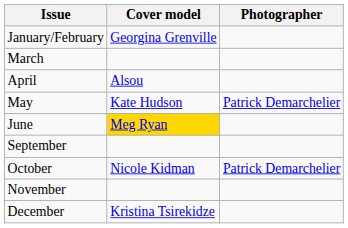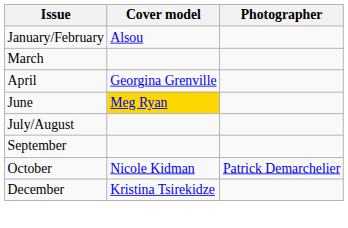January/February | Cover model: Georgina Grenville -> Alsou
April | Cover model: Alsou -> Georgina Grenville
- row: May | Kate Hudson | Patrick Demarchelier
+ row: July/August
- row: November
